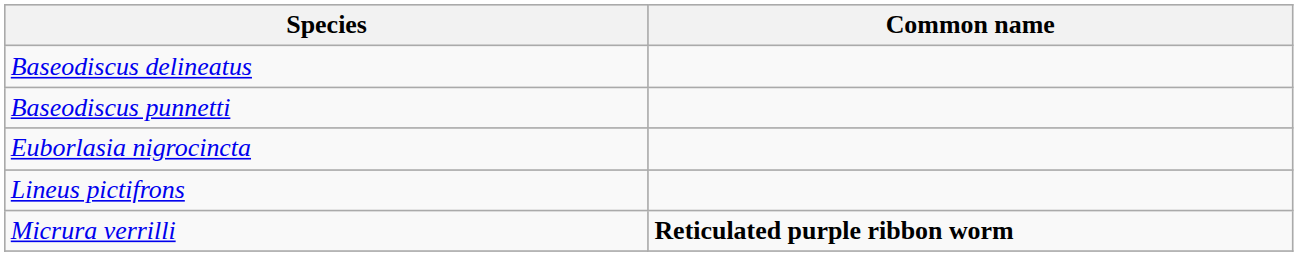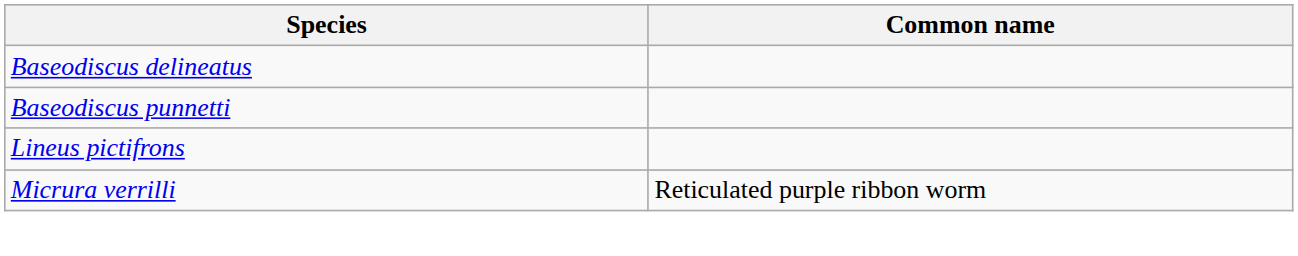- row: Euborlasia nigrocincta
Micrura verrilli | Common name: bold -> normal
